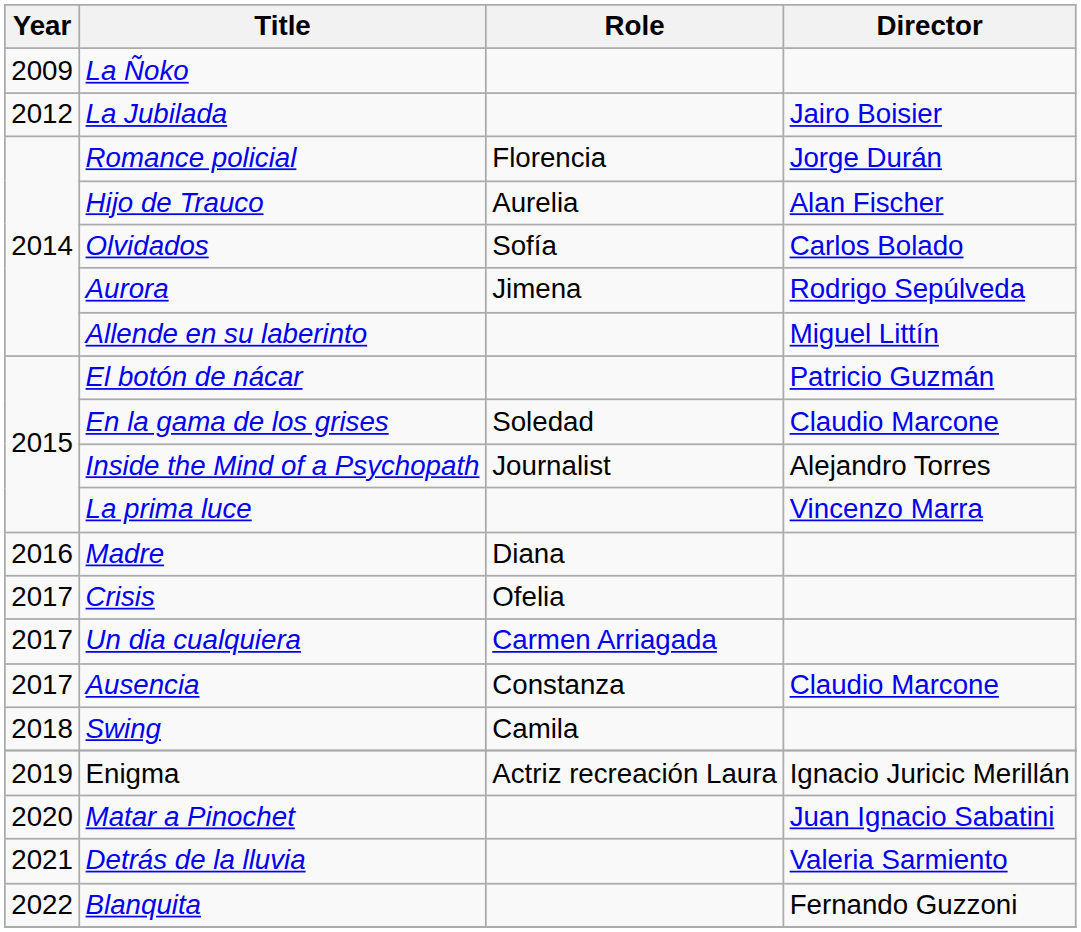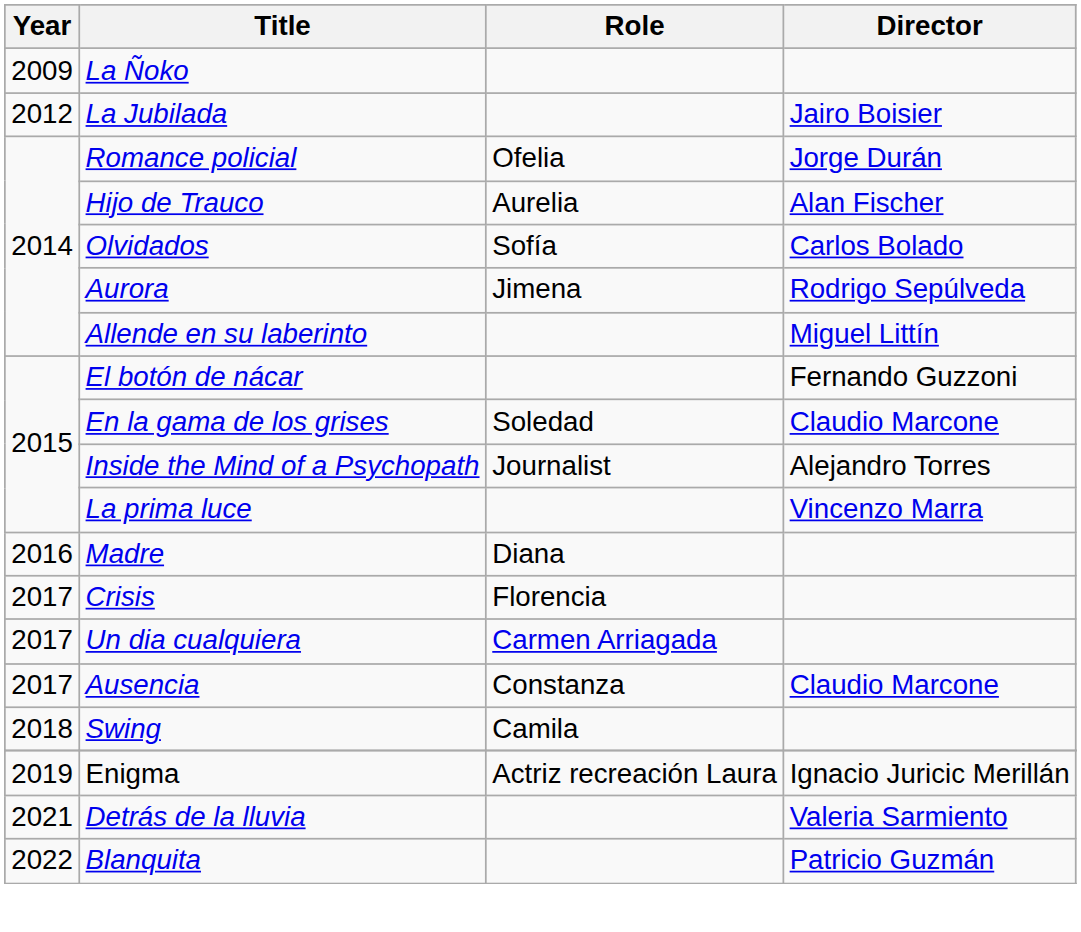Romance policial | Role: Florencia -> Ofelia
El botón de nácar | Director: Patricio Guzmán -> Fernando Guzzoni
Crisis | Role: Ofelia -> Florencia
- row: 2020 | Matar a Pinochet | Juan Ignacio Sabatini
Blanquita | Director: Fernando Guzzoni -> Patricio Guzmán
